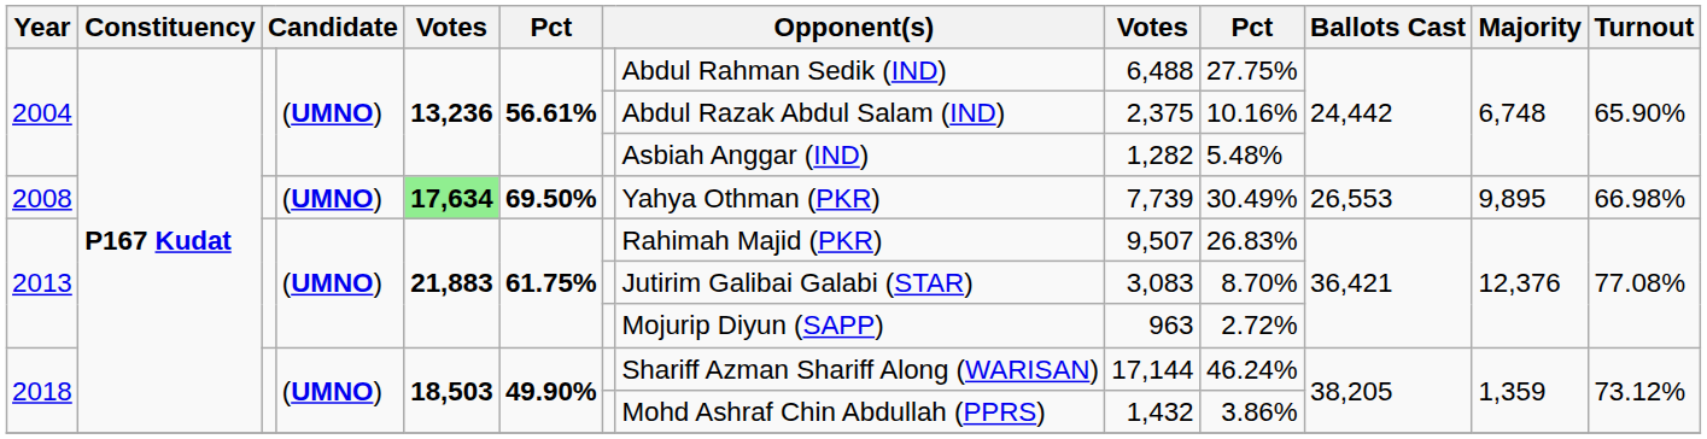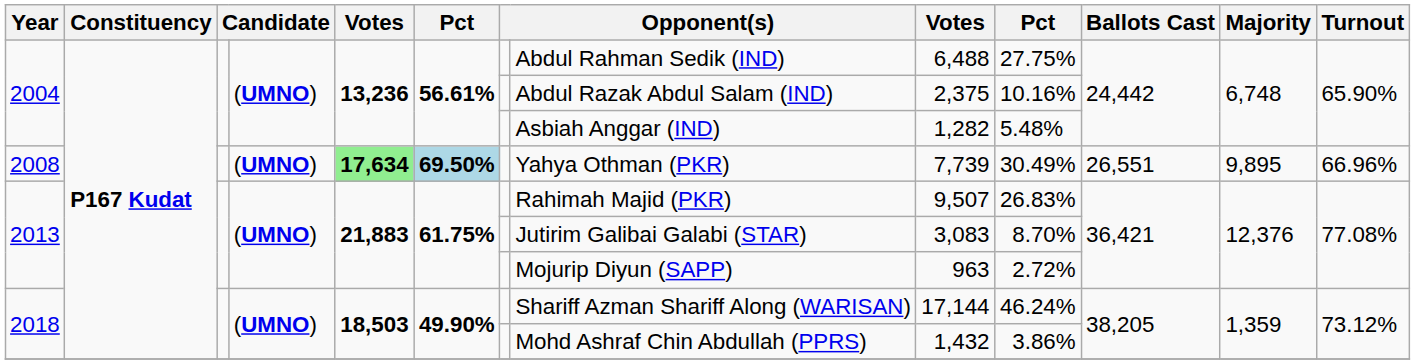2008 | column 6: no background -> lightblue background
2008 | Ballots Cast: 26,553 -> 26,551
2008 | Turnout: 66.98% -> 66.96%
